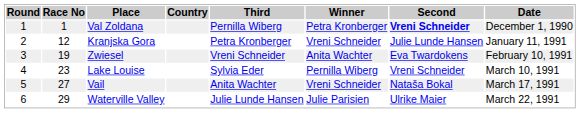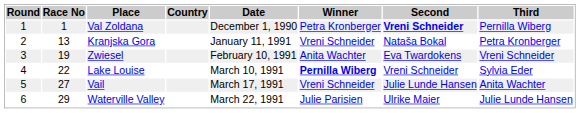columns swapped: Date <-> Third
Kranjska Gora | Race No: 12 -> 13
Kranjska Gora | Second: Julie Lunde Hansen -> Nataša Bokal
Lake Louise | Race No: 23 -> 22
Lake Louise | Winner: normal -> bold
Vail | Second: Nataša Bokal -> Julie Lunde Hansen
